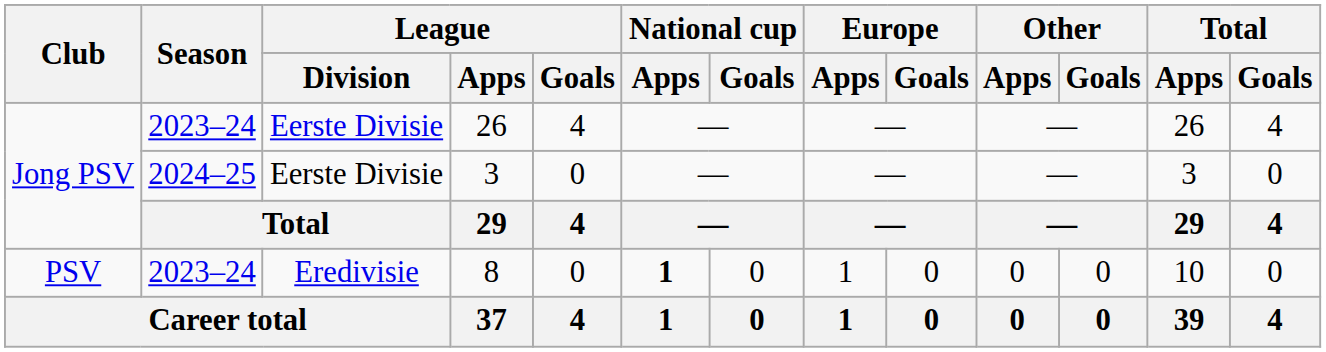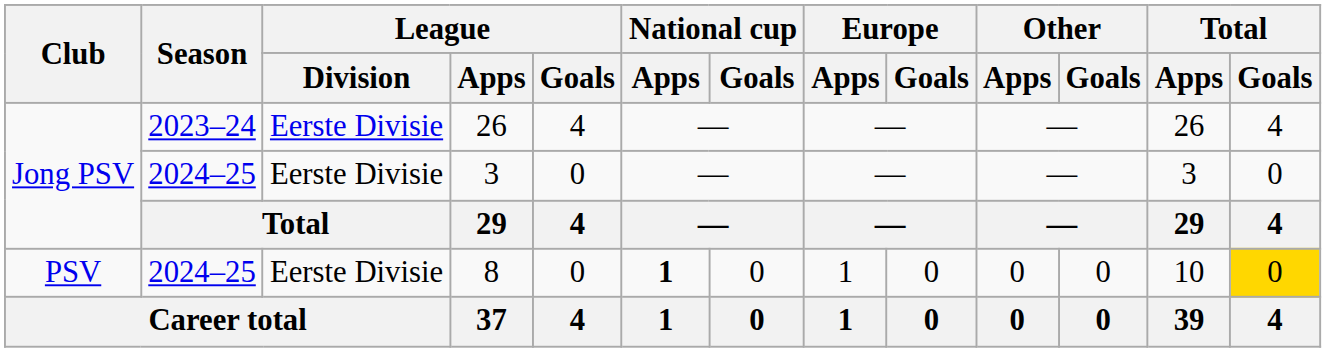8 | Season: 2023–24 -> 2024–25
8 | League / Division: Eredivisie -> Eerste Divisie
8 | Total / Goals: no background -> gold background
